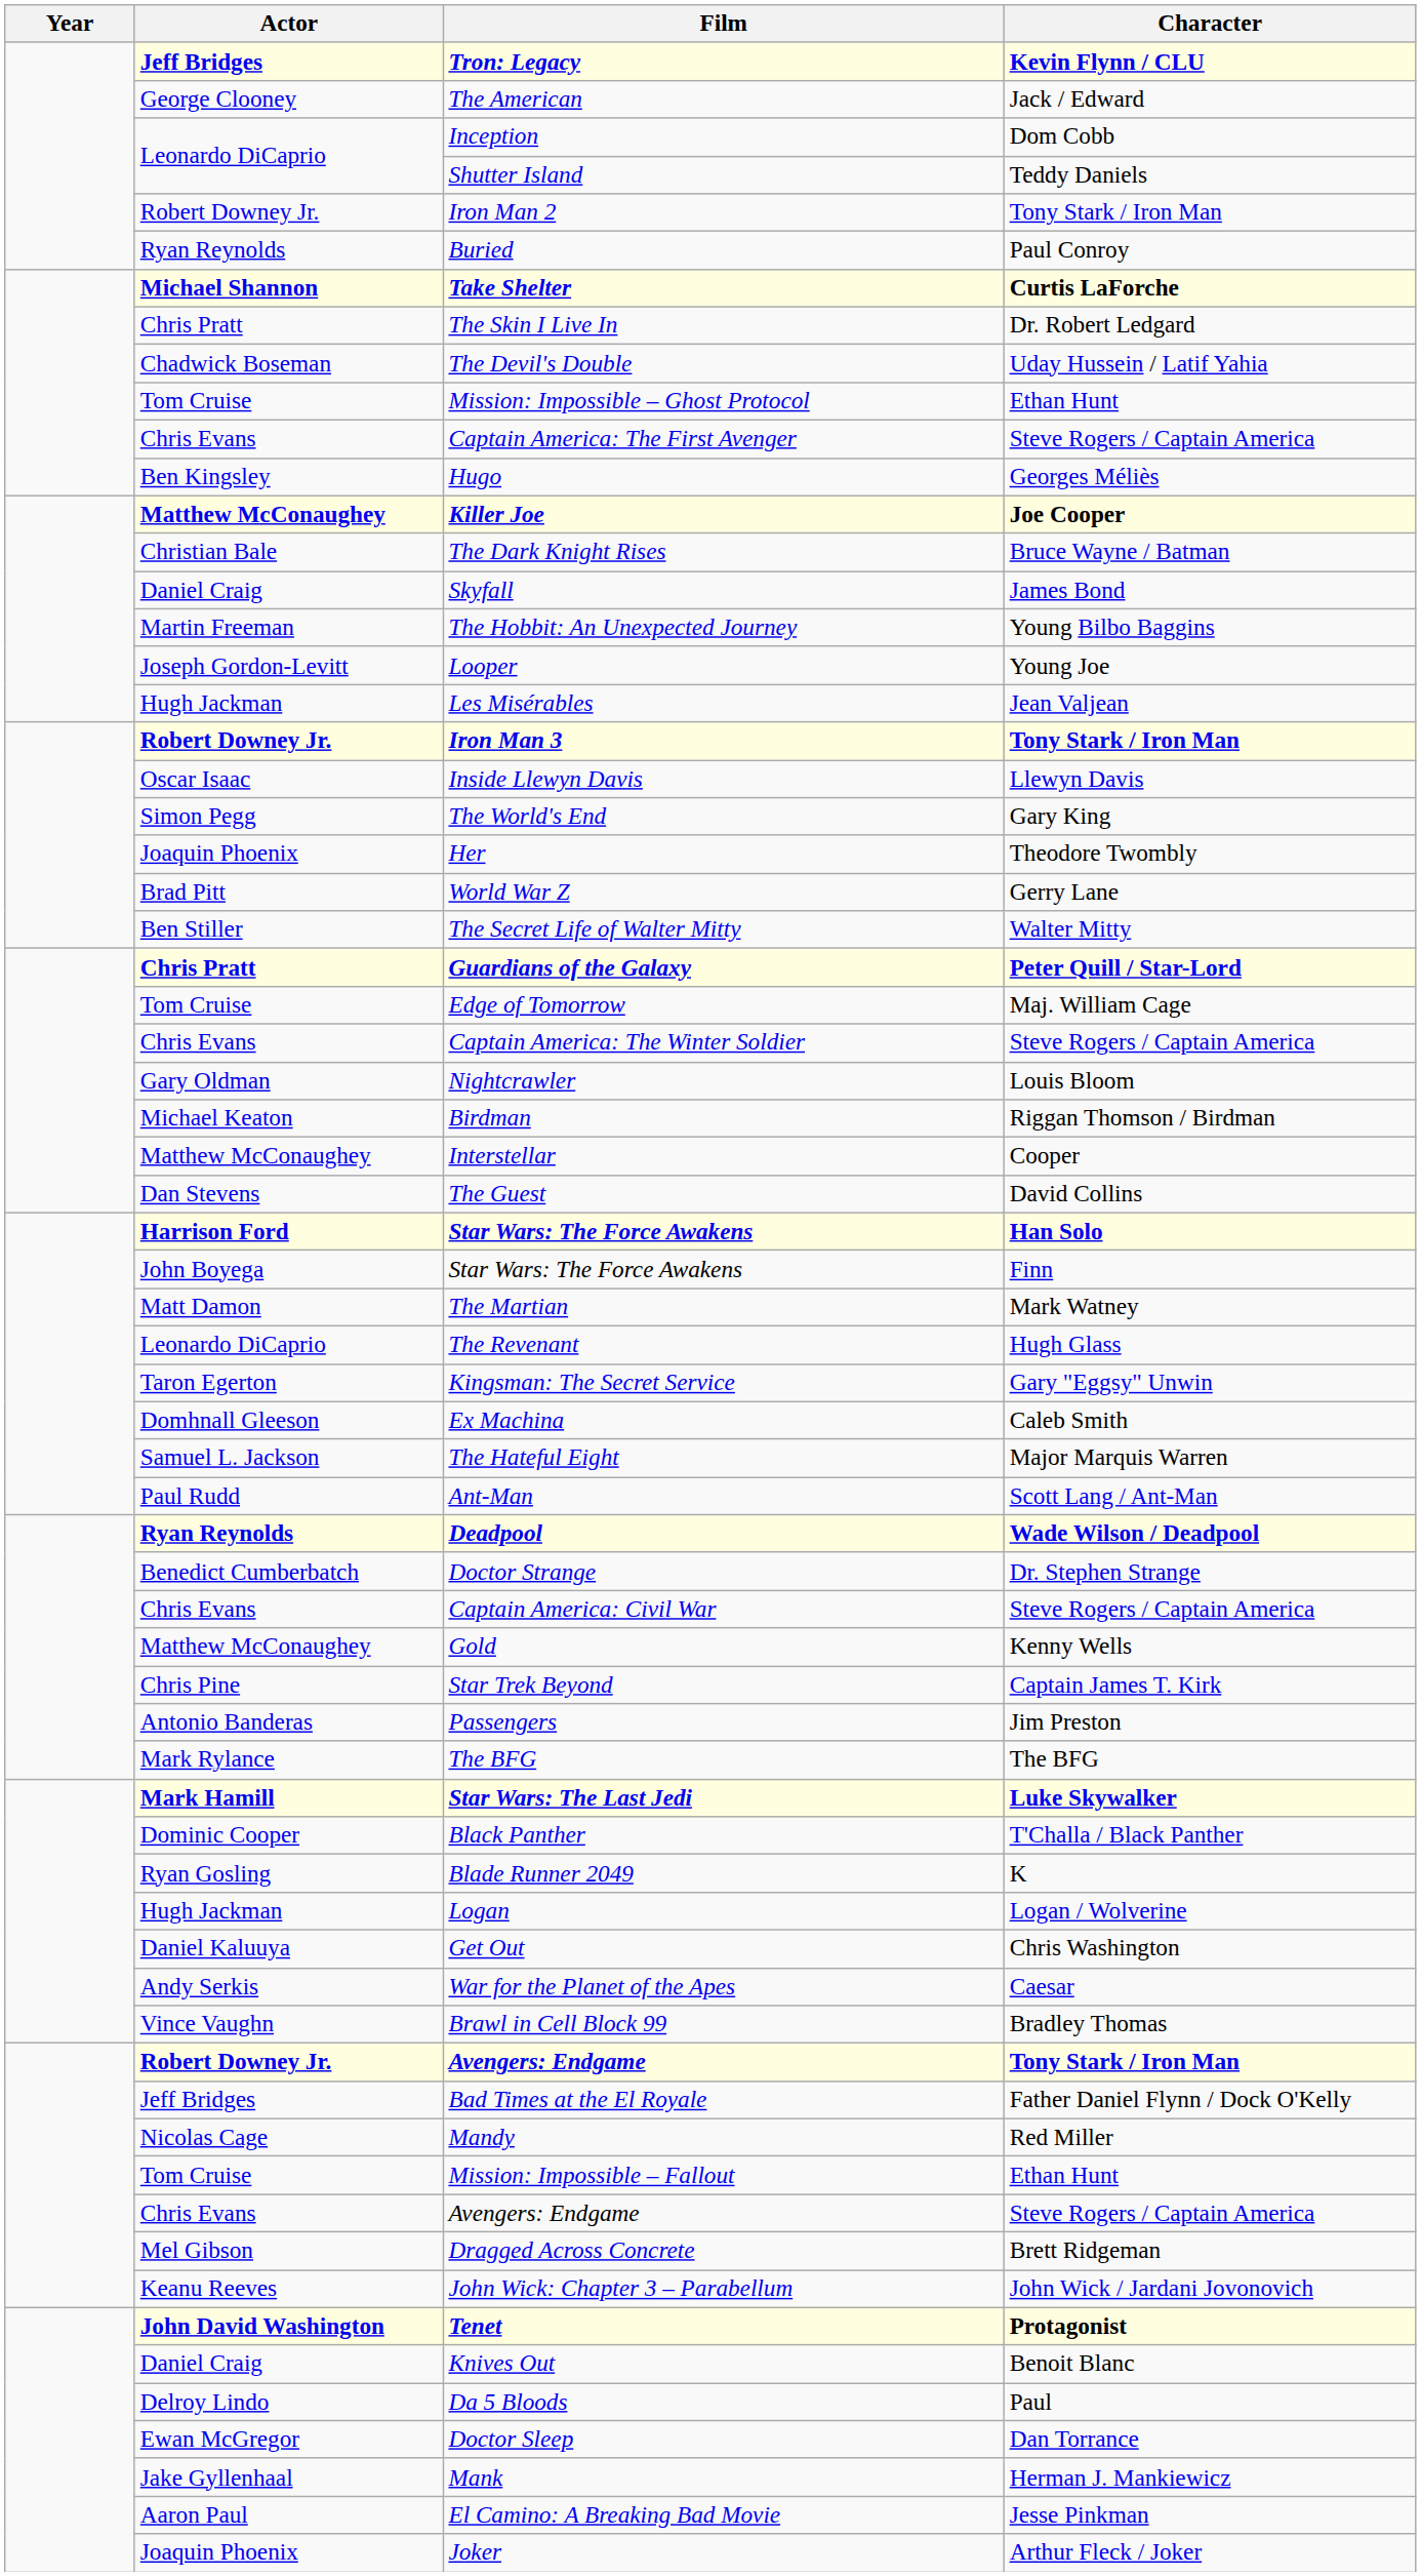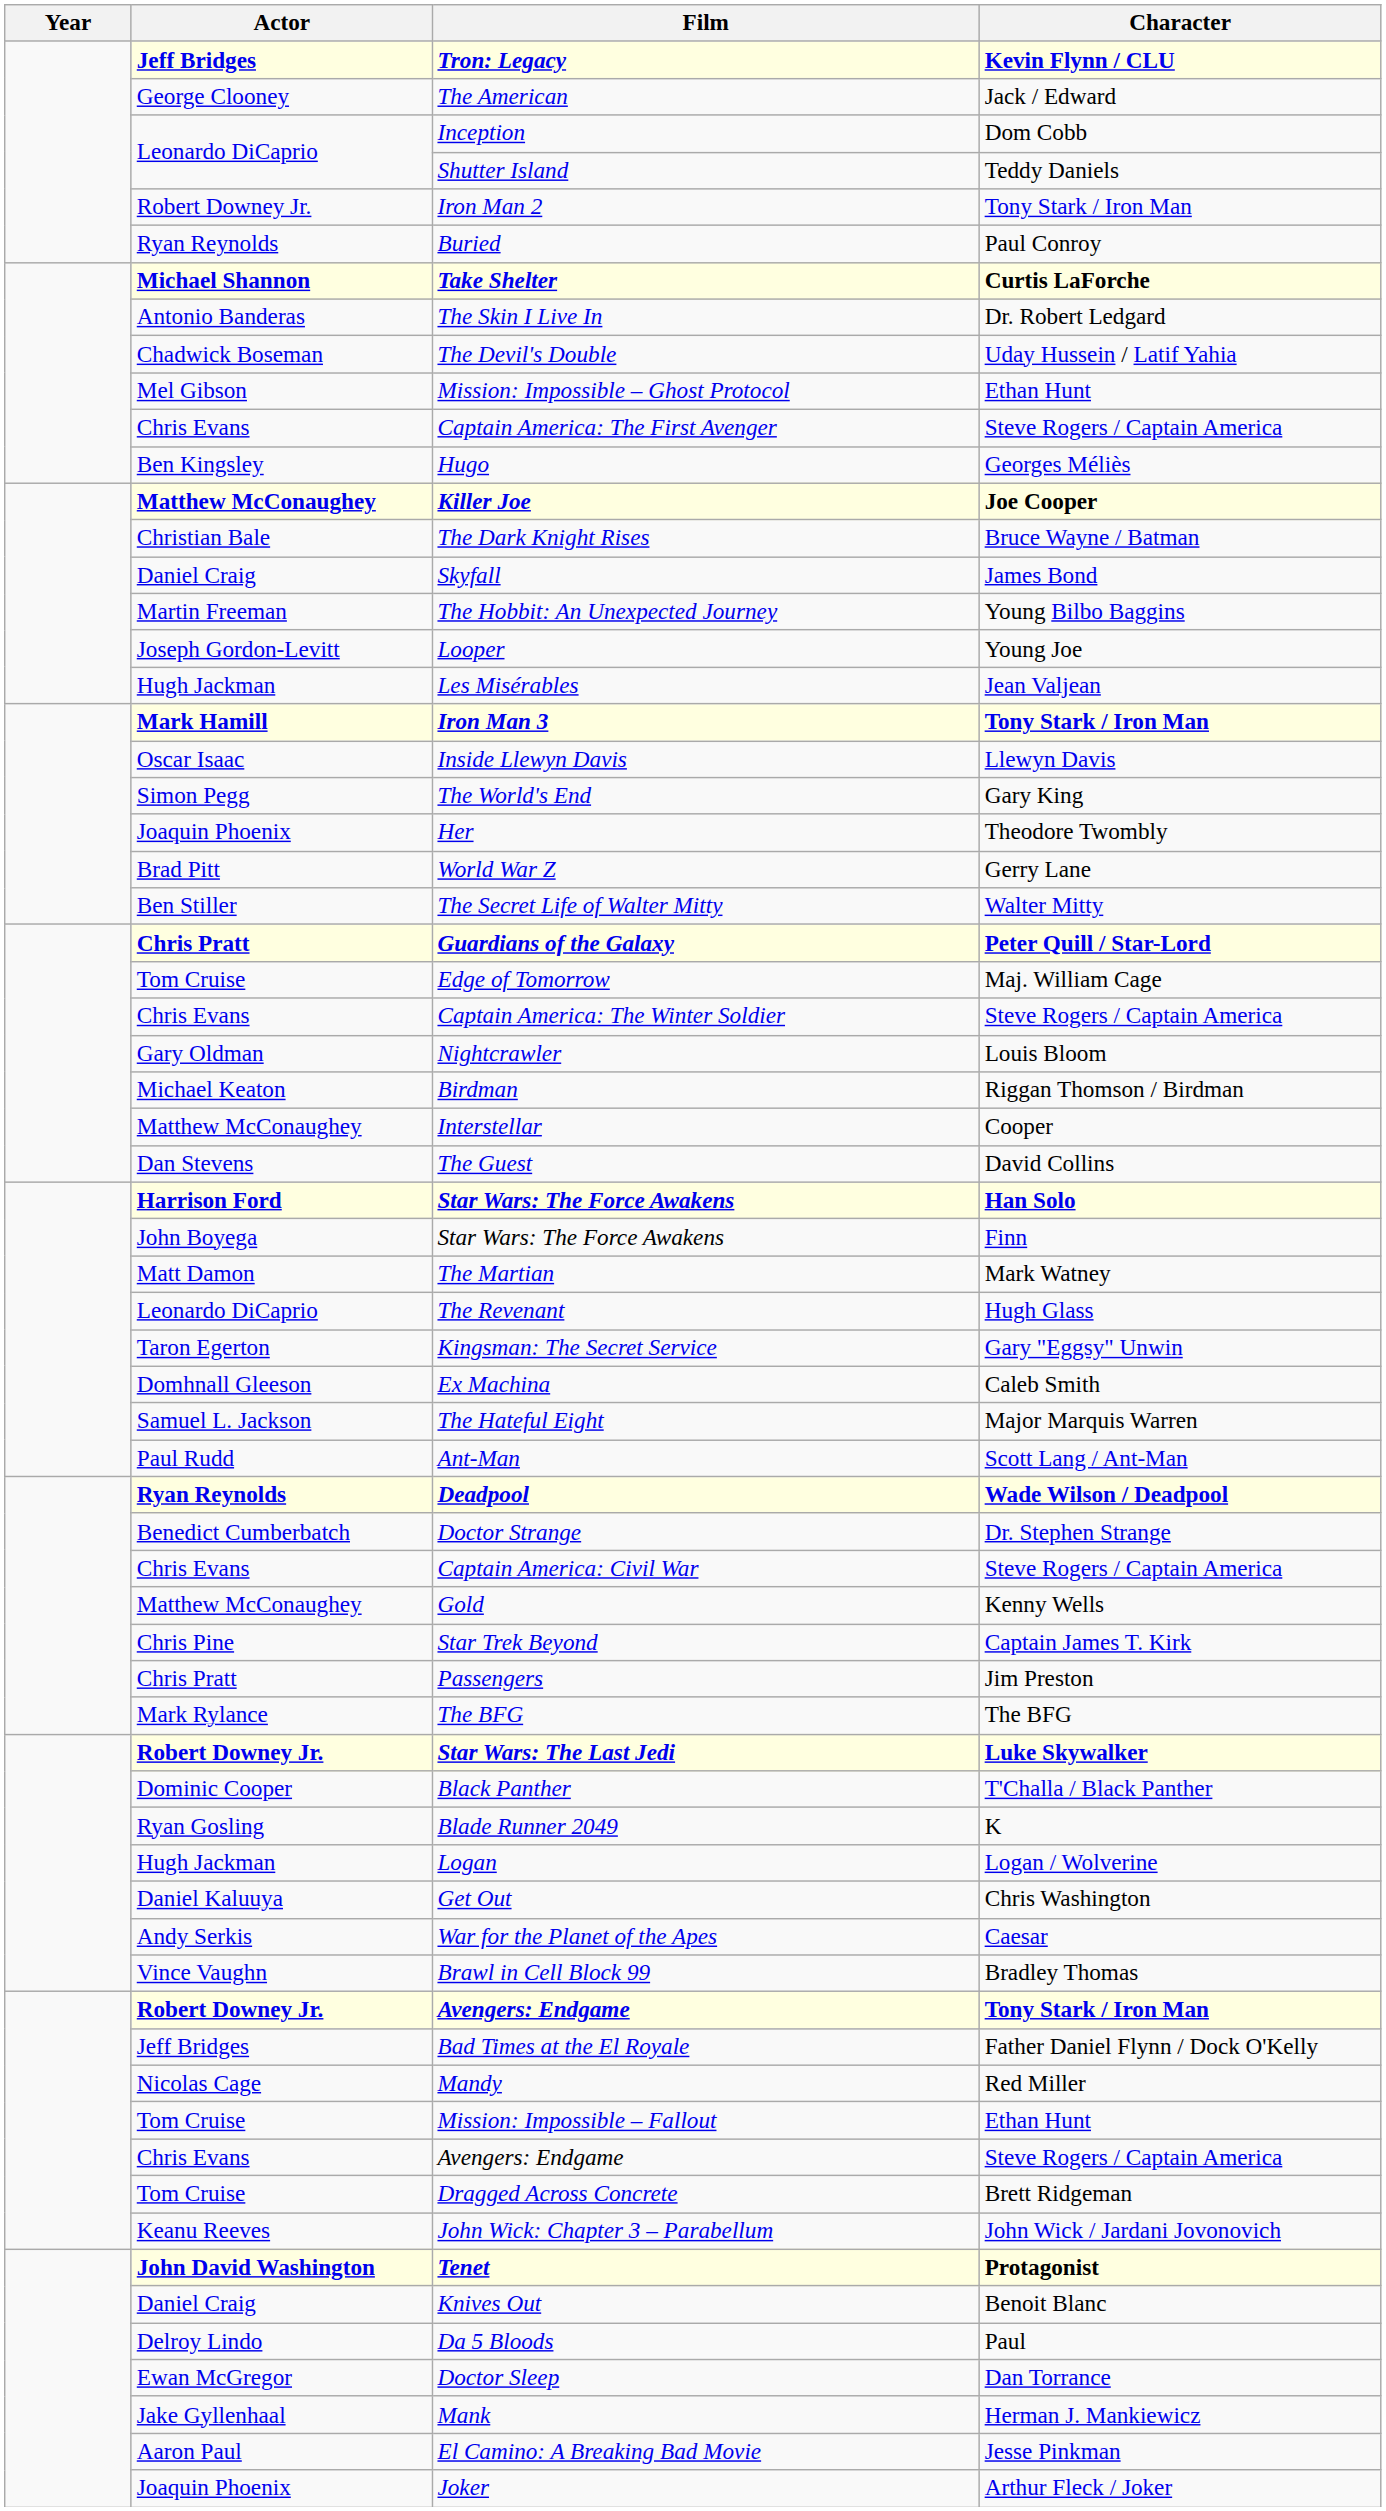The Skin I Live In | Actor: Chris Pratt -> Antonio Banderas
Mission: Impossible – Ghost Protocol | Actor: Tom Cruise -> Mel Gibson
Iron Man 3 | Actor: Robert Downey Jr. -> Mark Hamill
Passengers | Actor: Antonio Banderas -> Chris Pratt
Star Wars: The Last Jedi | Actor: Mark Hamill -> Robert Downey Jr.
Dragged Across Concrete | Actor: Mel Gibson -> Tom Cruise
